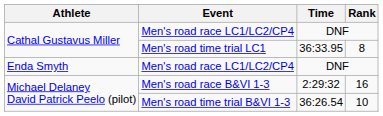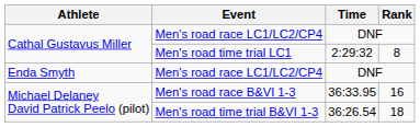Men's road time trial LC1 | Time: 36:33.95 -> 2:29:32
Men's road race B&VI 1-3 | Time: 2:29:32 -> 36:33.95
Men's road time trial B&VI 1-3 | Rank: 10 -> 18
